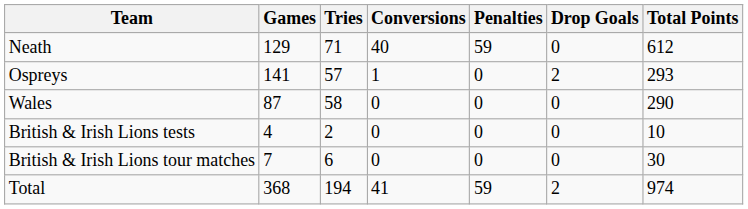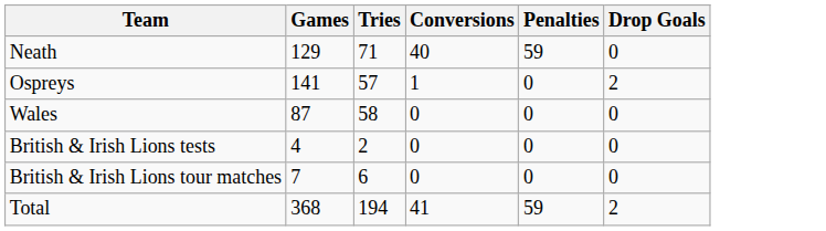- column: Total Points | 612 | 293 | 290 | 10 | 30 | 974
